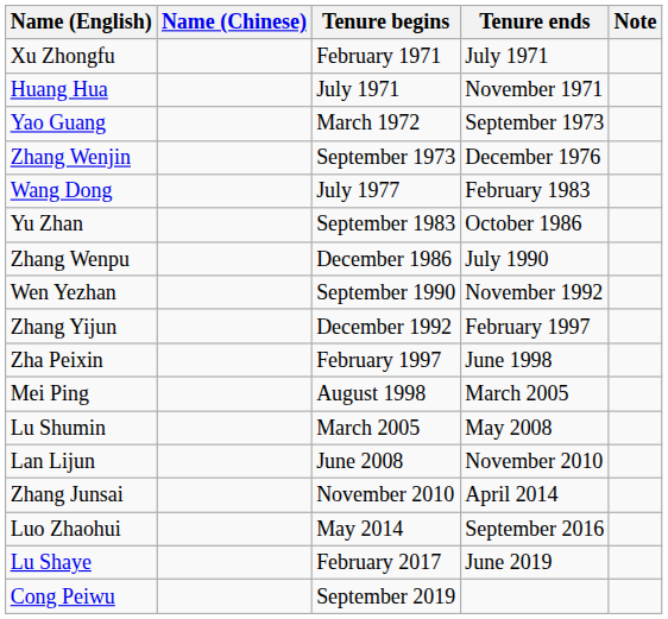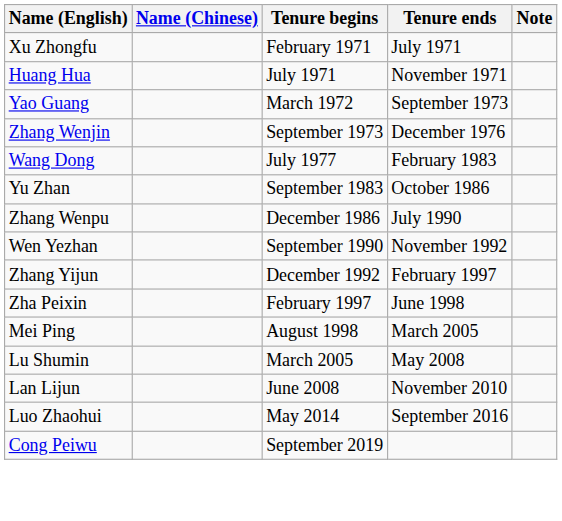- row: Zhang Junsai | November 2010 | April 2014
- row: Lu Shaye | February 2017 | June 2019
